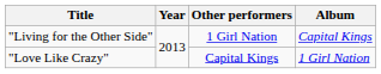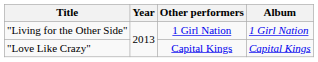"Living for the Other Side" | Album: Capital Kings -> 1 Girl Nation
"Love Like Crazy" | Album: 1 Girl Nation -> Capital Kings
